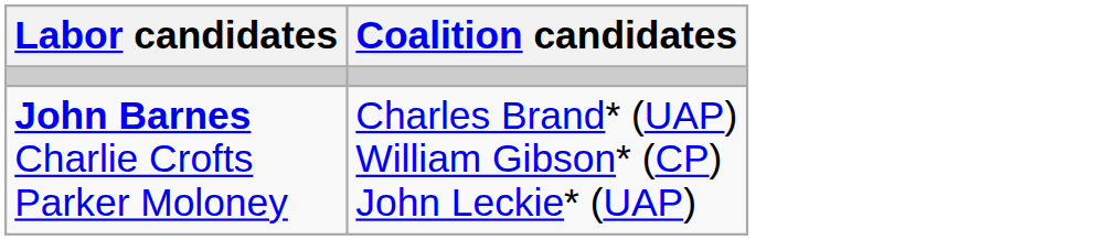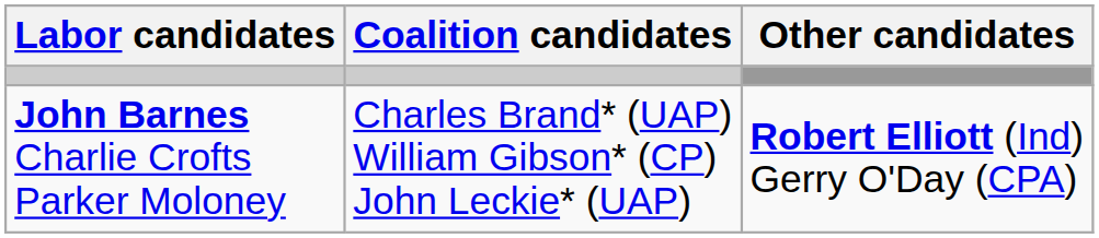+ column: Other candidates | Robert Elliott (Ind) Gerry O'Day (CPA)
